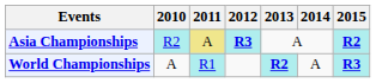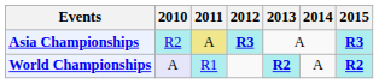Asia Championships | 2015: R2 -> R3
World Championships | 2010: no background -> lavender background
World Championships | 2015: R3 -> R2
